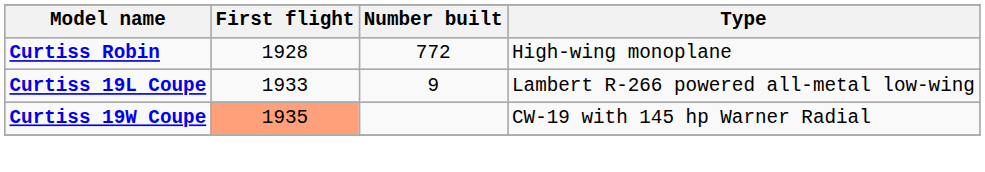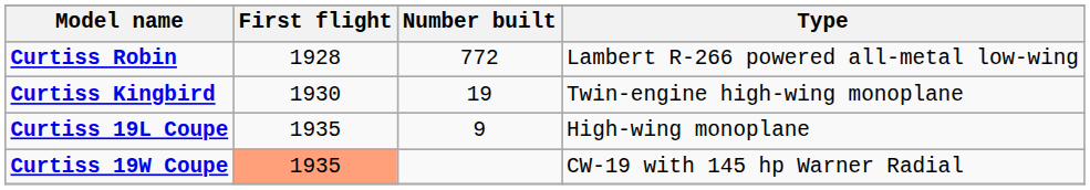Curtiss Robin | Type: High-wing monoplane -> Lambert R-266 powered all-metal low-wing
+ row: Curtiss Kingbird | 1930 | 19 | Twin-engine high-wing monoplane
Curtiss 19L Coupe | First flight: 1933 -> 1935
Curtiss 19L Coupe | Type: Lambert R-266 powered all-metal low-wing -> High-wing monoplane
